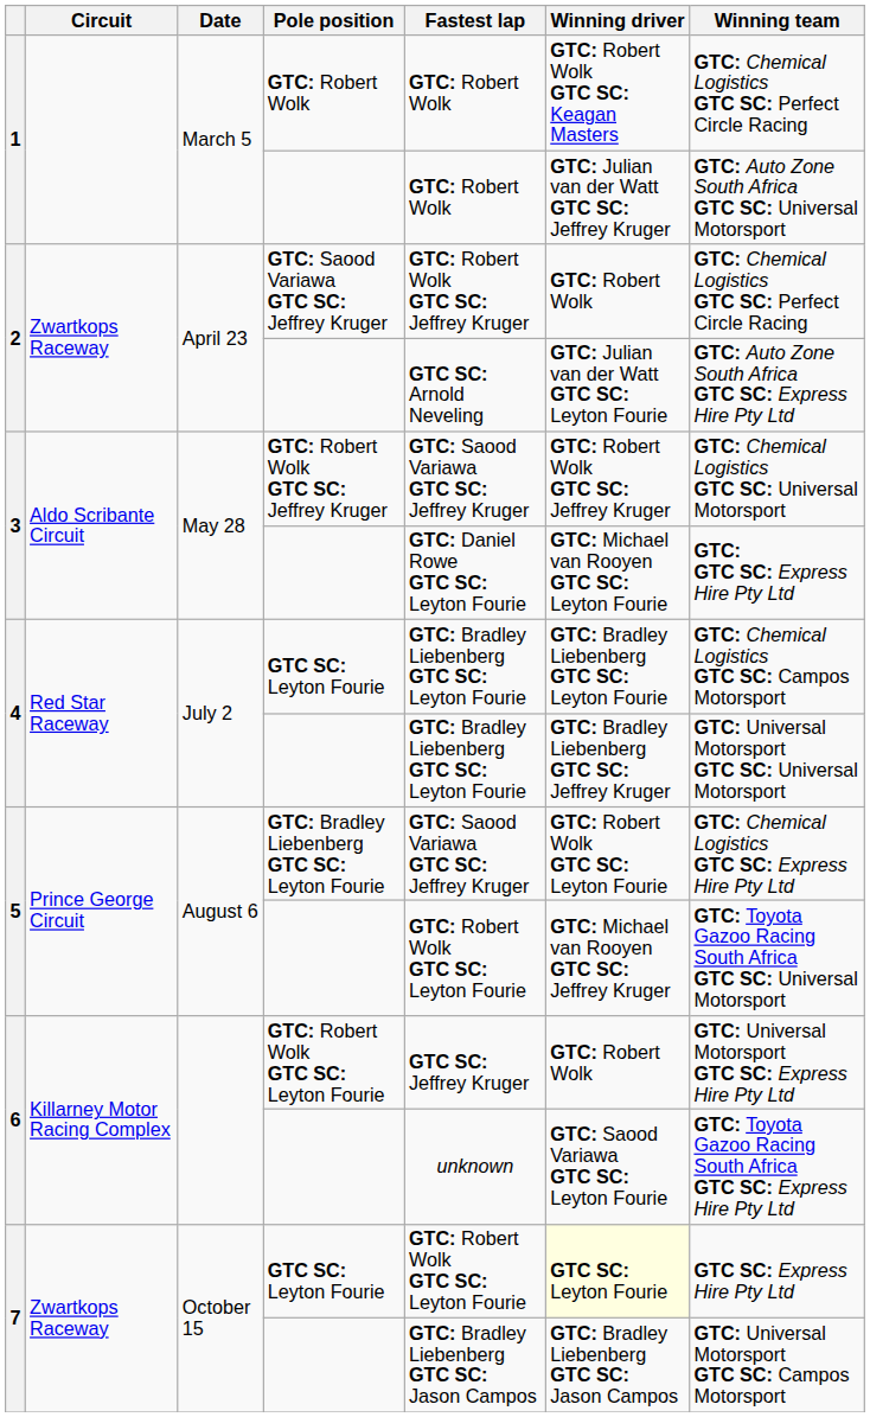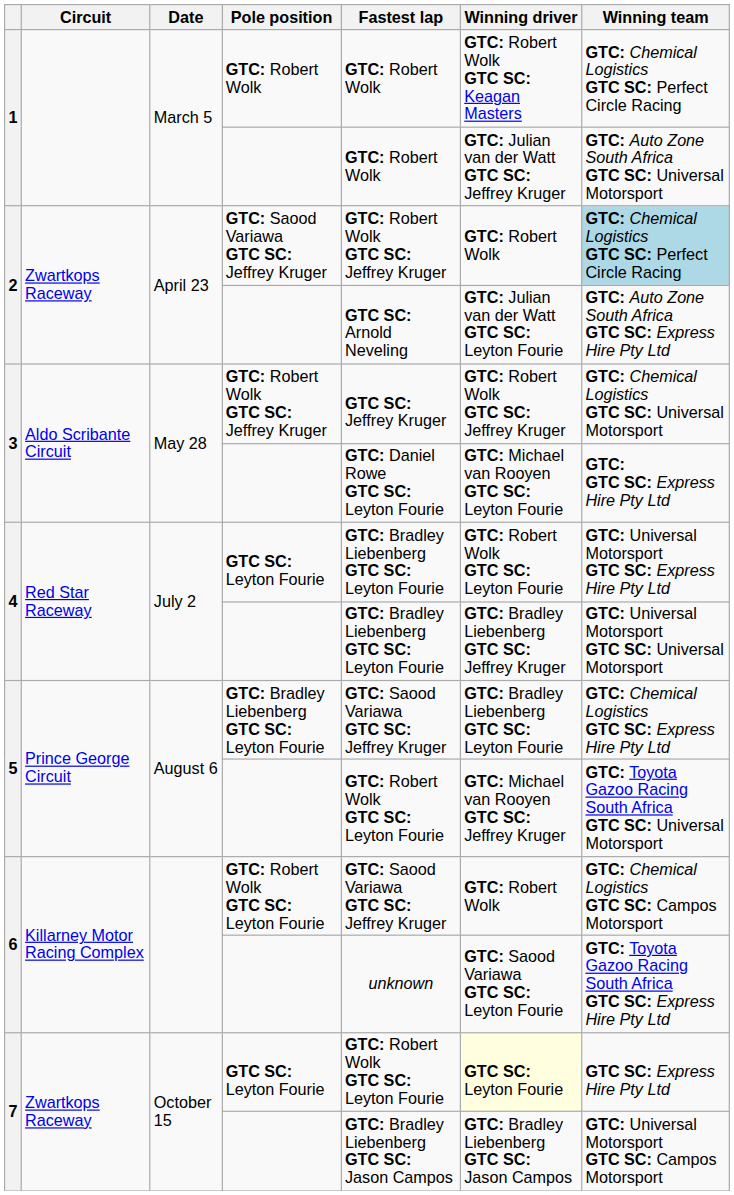2 / GTC: Saood Variawa GTC SC: Jeffrey Kruger | Winning team: no background -> lightblue background
3 / GTC: Robert Wolk GTC SC: Jeffrey Kruger | Fastest lap: GTC: Saood Variawa GTC SC: Jeffrey Kruger -> GTC SC: Jeffrey Kruger
4 / GTC SC: Leyton Fourie | Winning driver: GTC: Bradley Liebenberg GTC SC: Leyton Fourie -> GTC: Robert Wolk GTC SC: Leyton Fourie
4 / GTC SC: Leyton Fourie | Winning team: GTC: Chemical Logistics GTC SC: Campos Motorsport -> GTC: Universal Motorsport GTC SC: Express Hire Pty Ltd
5 / GTC: Bradley Liebenberg GTC SC: Leyton Fourie | Winning driver: GTC: Robert Wolk GTC SC: Leyton Fourie -> GTC: Bradley Liebenberg GTC SC: Leyton Fourie
6 / GTC: Robert Wolk GTC SC: Leyton Fourie | Fastest lap: GTC SC: Jeffrey Kruger -> GTC: Saood Variawa GTC SC: Jeffrey Kruger
6 / GTC: Robert Wolk GTC SC: Leyton Fourie | Winning team: GTC: Universal Motorsport GTC SC: Express Hire Pty Ltd -> GTC: Chemical Logistics GTC SC: Campos Motorsport
